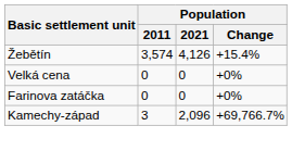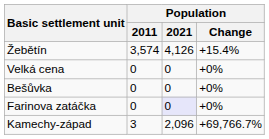+ row: Bešůvka | 0 | 0 | +0%
Farinova zatáčka | Population / 2021: no background -> lavender background
